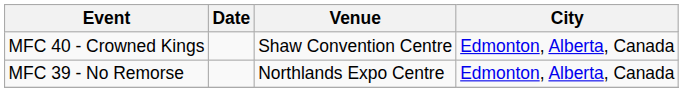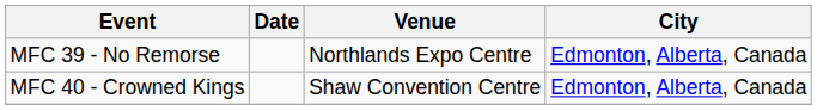rows swapped: MFC 39 - No Remorse <-> MFC 40 - Crowned Kings
